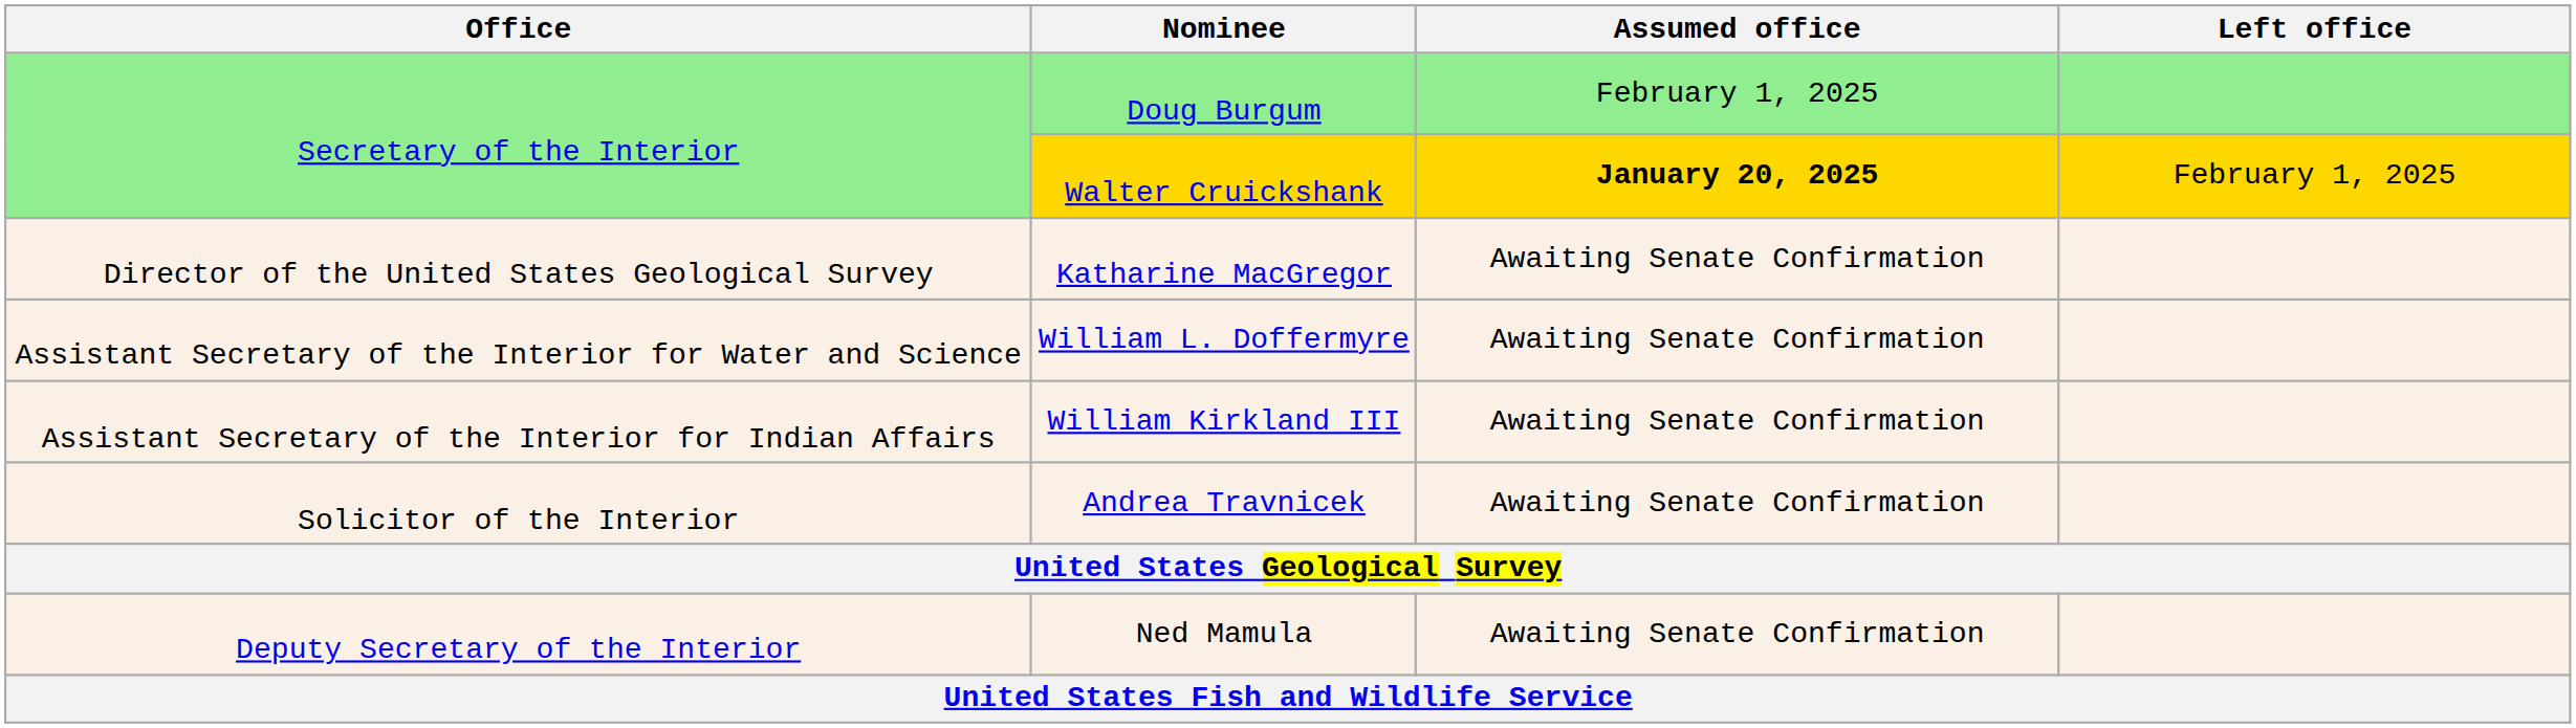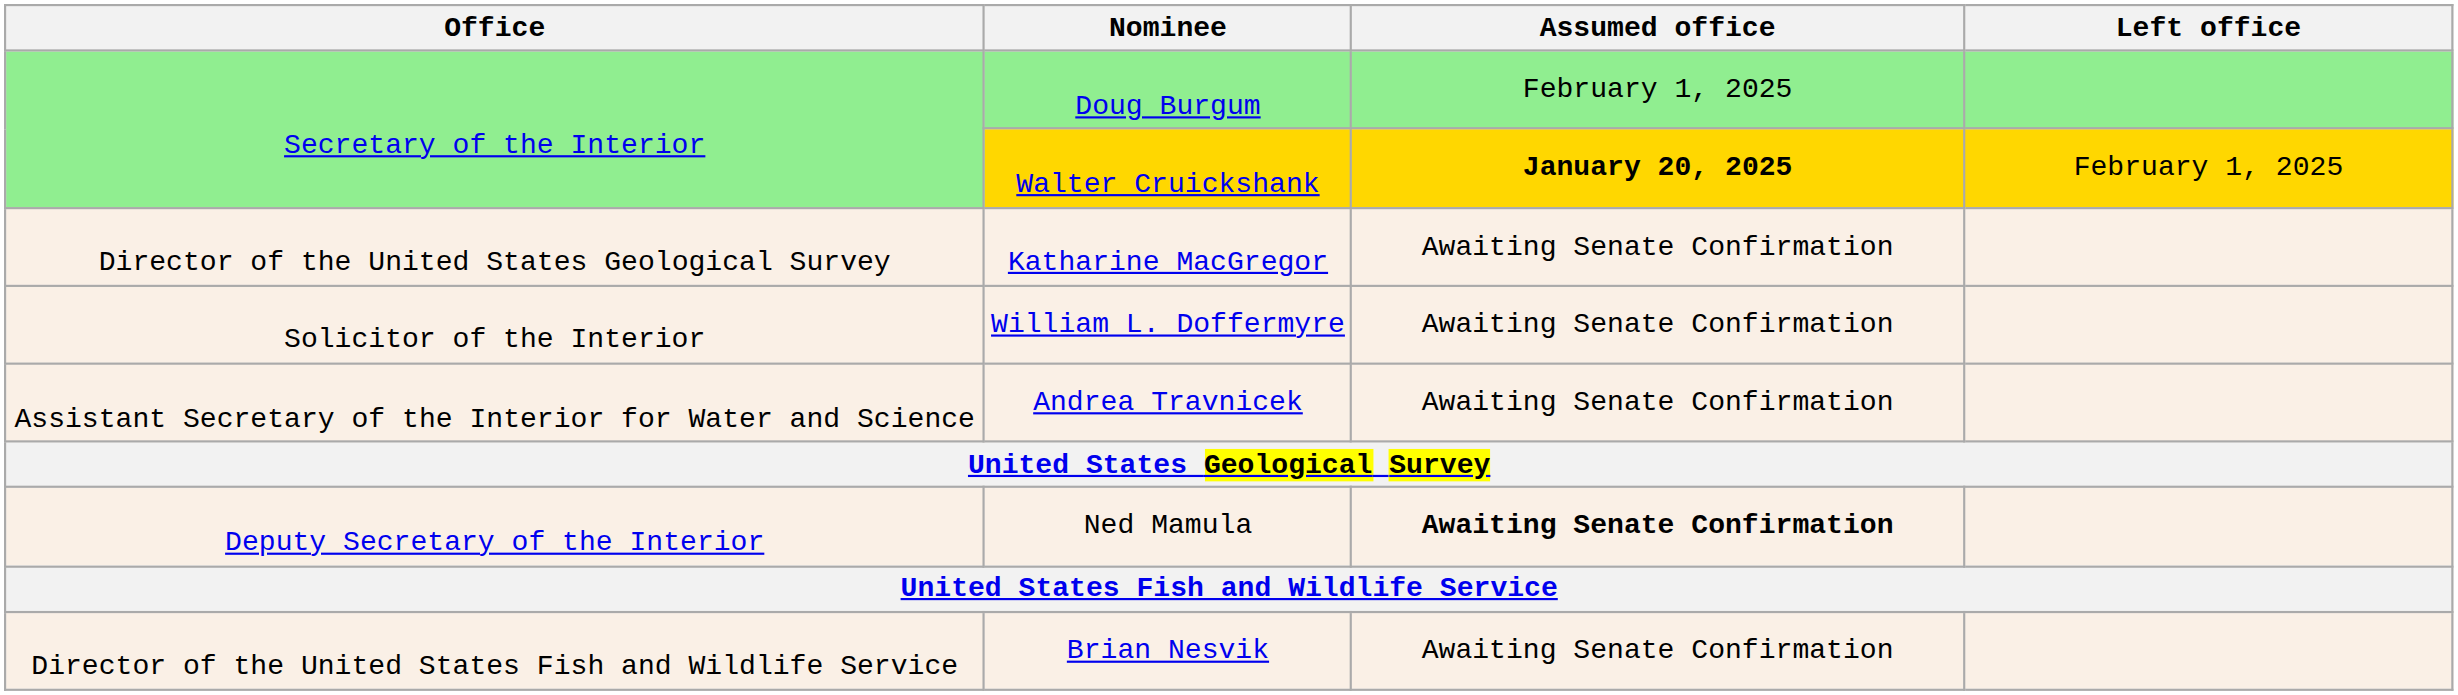William L. Doffermyre | Office: Assistant Secretary of the Interior for Water and Science -> Solicitor of the Interior
- row: Assistant Secretary of the Interior for Indian Affairs | William Kirkland III | Awaiting Senate Confirmation
Andrea Travnicek | Office: Solicitor of the Interior -> Assistant Secretary of the Interior for Water and Science
Ned Mamula | Assumed office: normal -> bold
+ row: Director of the United States Fish and Wildlife Service | Brian Nesvik | Awaiting Senate Confirmation
